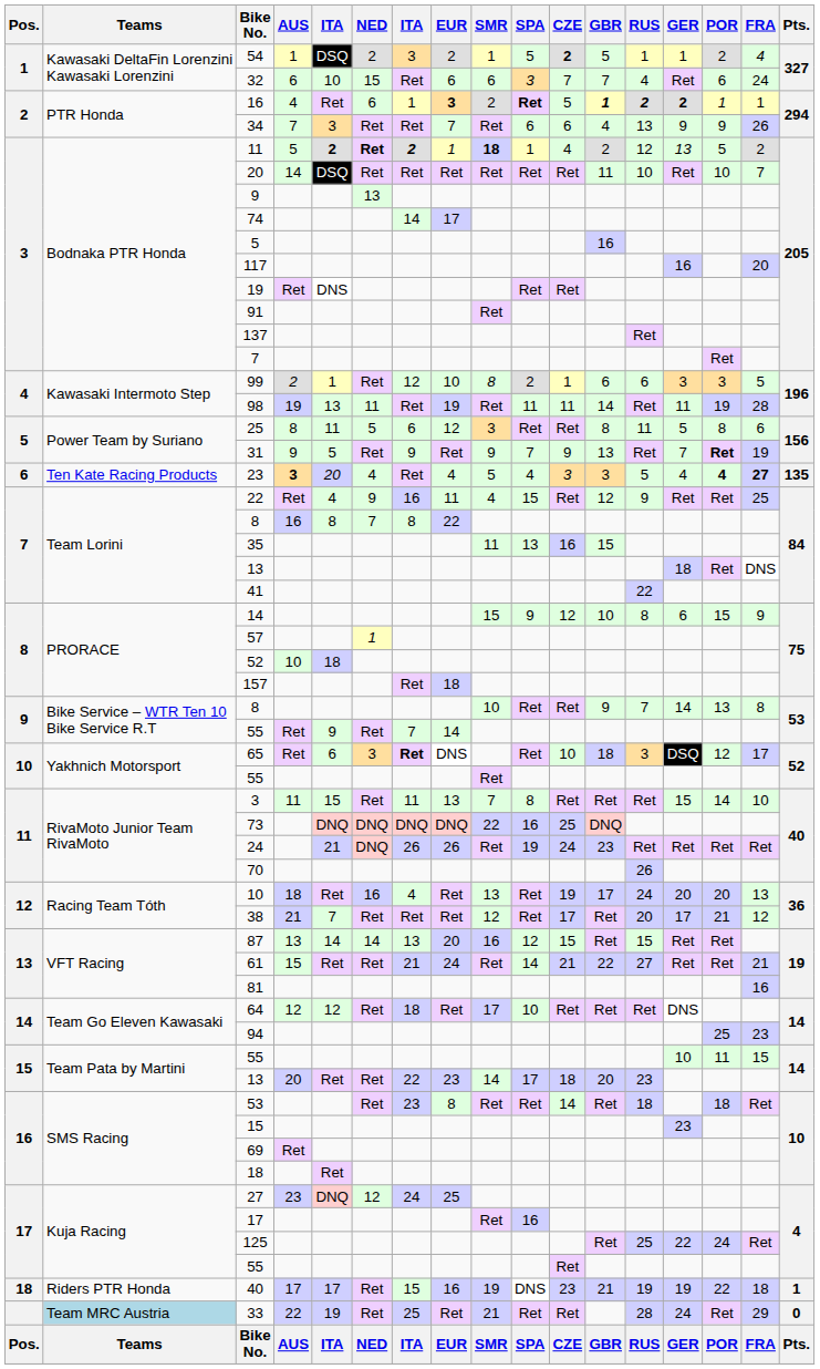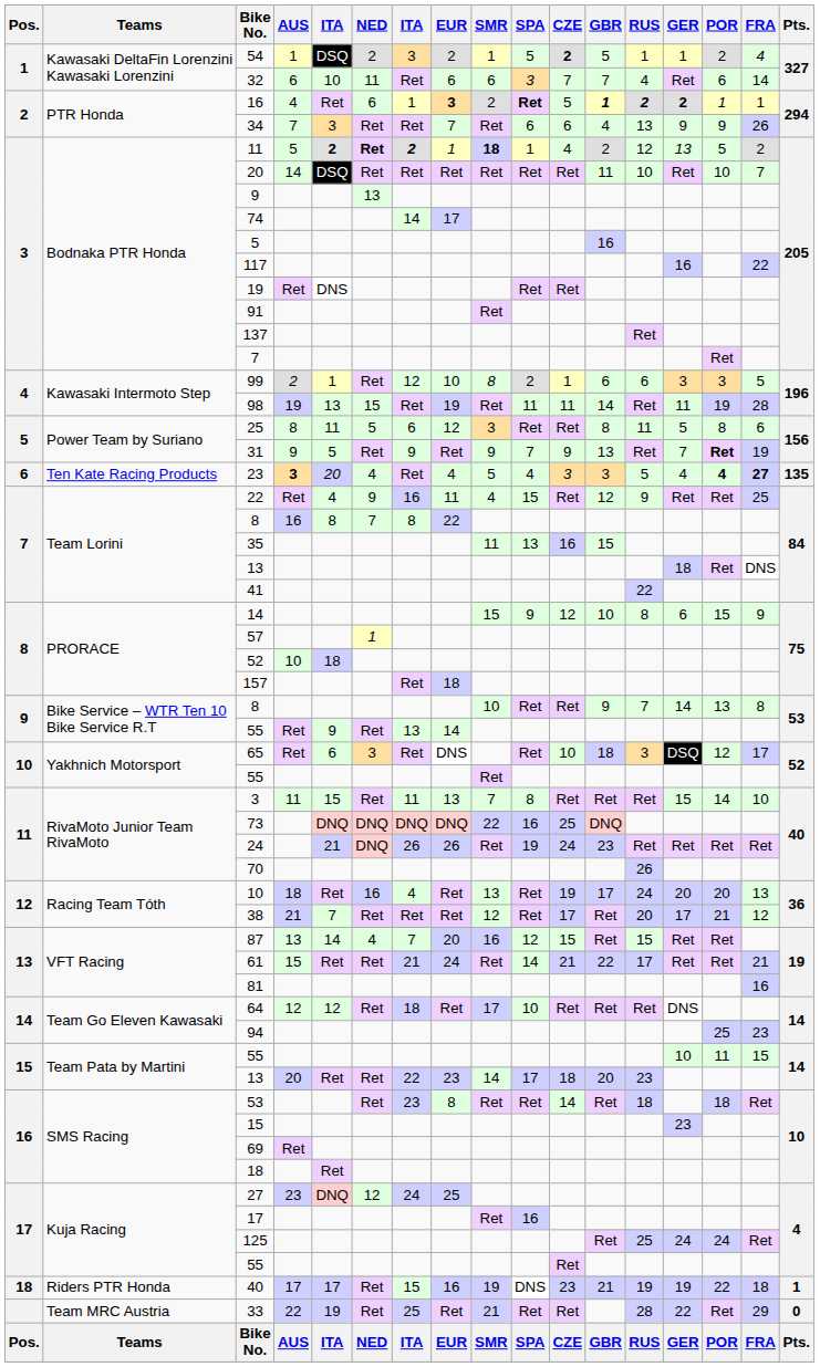32 | NED: 15 -> 11
32 | FRA: 24 -> 14
117 | FRA: 20 -> 22
98 | NED: 11 -> 15
9 / 55 | column 7: 7 -> 13
65 | column 7: bold -> normal
87 | NED: 14 -> 4
87 | column 7: 13 -> 7
61 | RUS: 27 -> 17
125 | GER: 22 -> 24
33 | Teams: lightblue background -> no background
33 | GER: 24 -> 22
